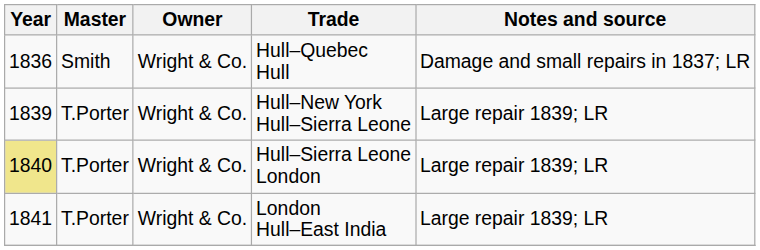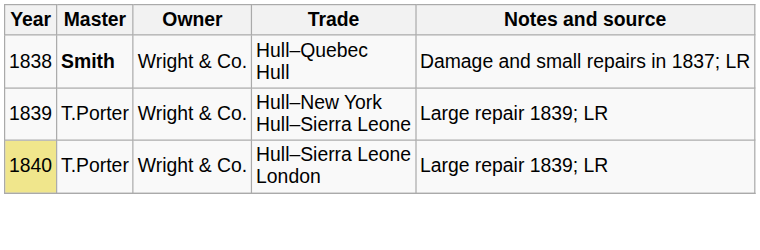Hull–Quebec Hull | Year: 1836 -> 1838
Hull–Quebec Hull | Master: normal -> bold
- row: 1841 | T.Porter | Wright & Co. | London Hull–East India | Large repair 1839; LR
